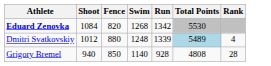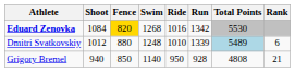+ column: Ride | 1016 | 1010 | 950
Eduard Zenovka | Fence: no background -> gold background
Dmitri Svatkovskiy | Rank: 4 -> 6
Grigory Bremel | Rank: 28 -> 21
